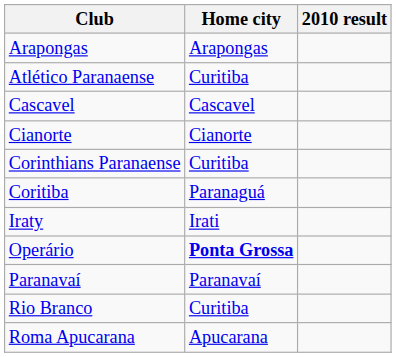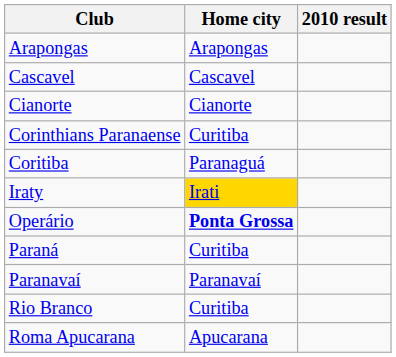- row: Atlético Paranaense | Curitiba
Iraty | Home city: no background -> gold background
+ row: Paraná | Curitiba
